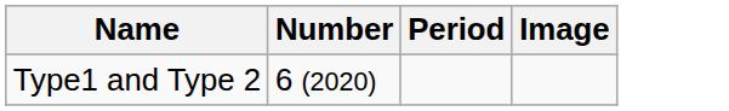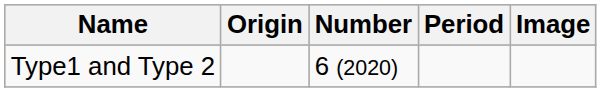+ column: Origin
